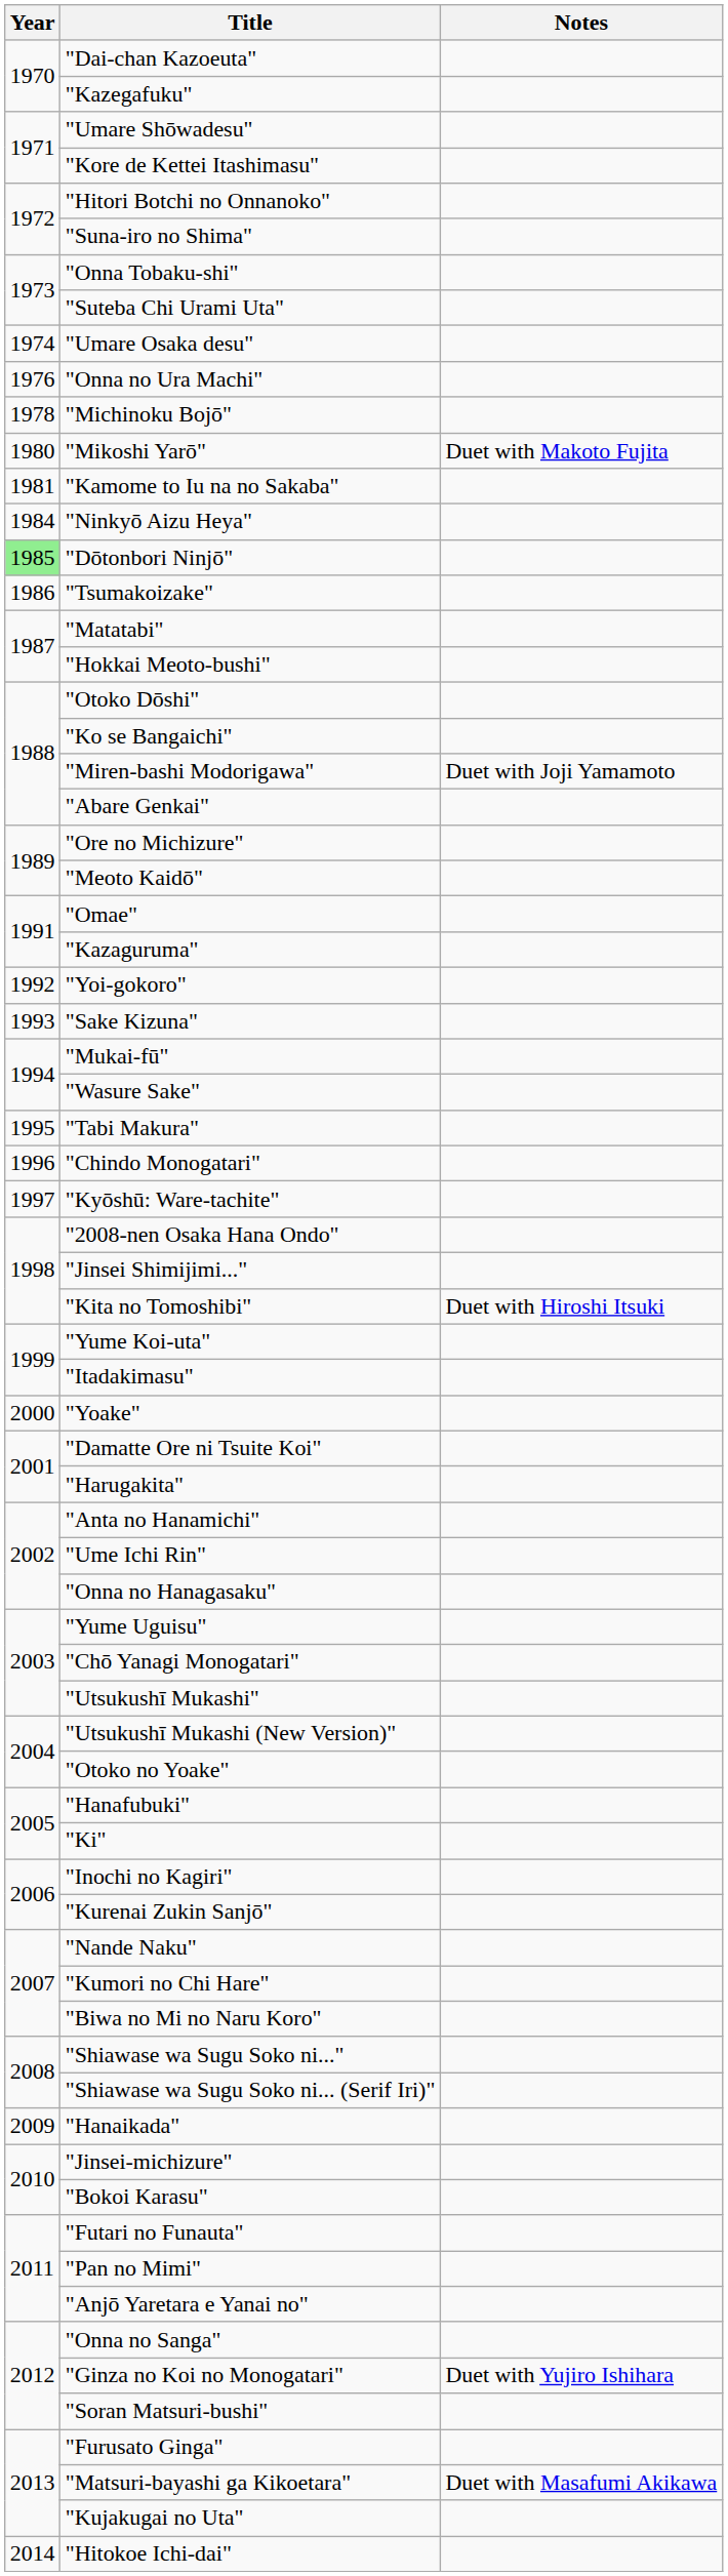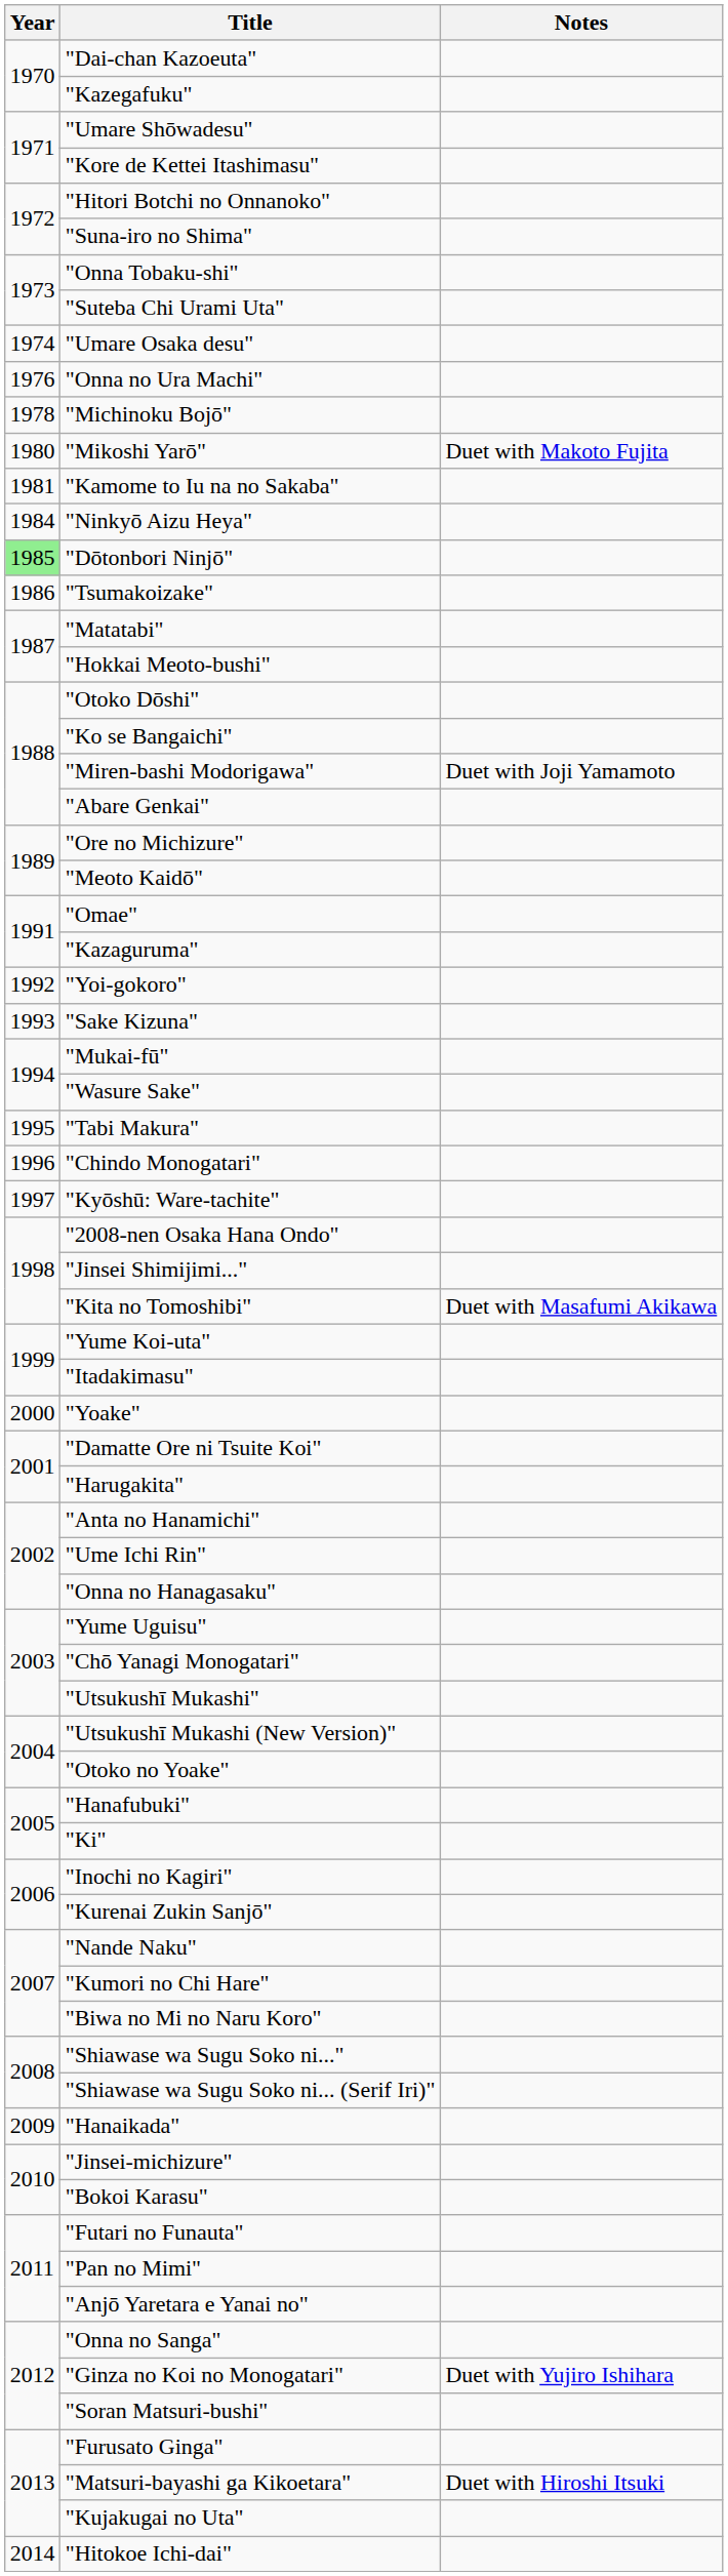"Kita no Tomoshibi" | Notes: Duet with Hiroshi Itsuki -> Duet with Masafumi Akikawa
"Matsuri-bayashi ga Kikoetara" | Notes: Duet with Masafumi Akikawa -> Duet with Hiroshi Itsuki
